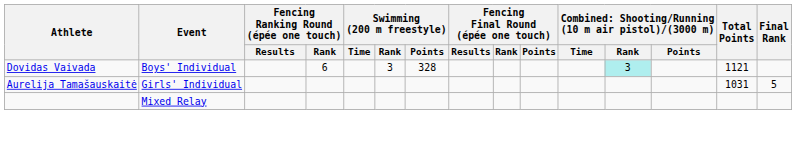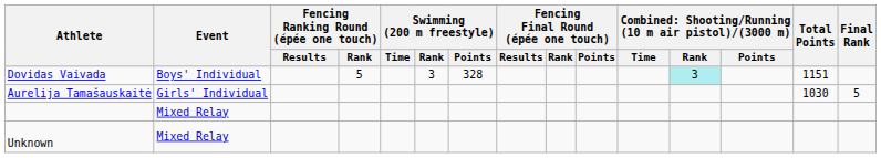Dovidas Vaivada | Fencing Ranking Round (épée one touch) / Rank: 6 -> 5
Dovidas Vaivada | Total Points: 1121 -> 1151
Aurelija Tamašauskaitė | Total Points: 1031 -> 1030
+ row: Unknown | Mixed Relay
